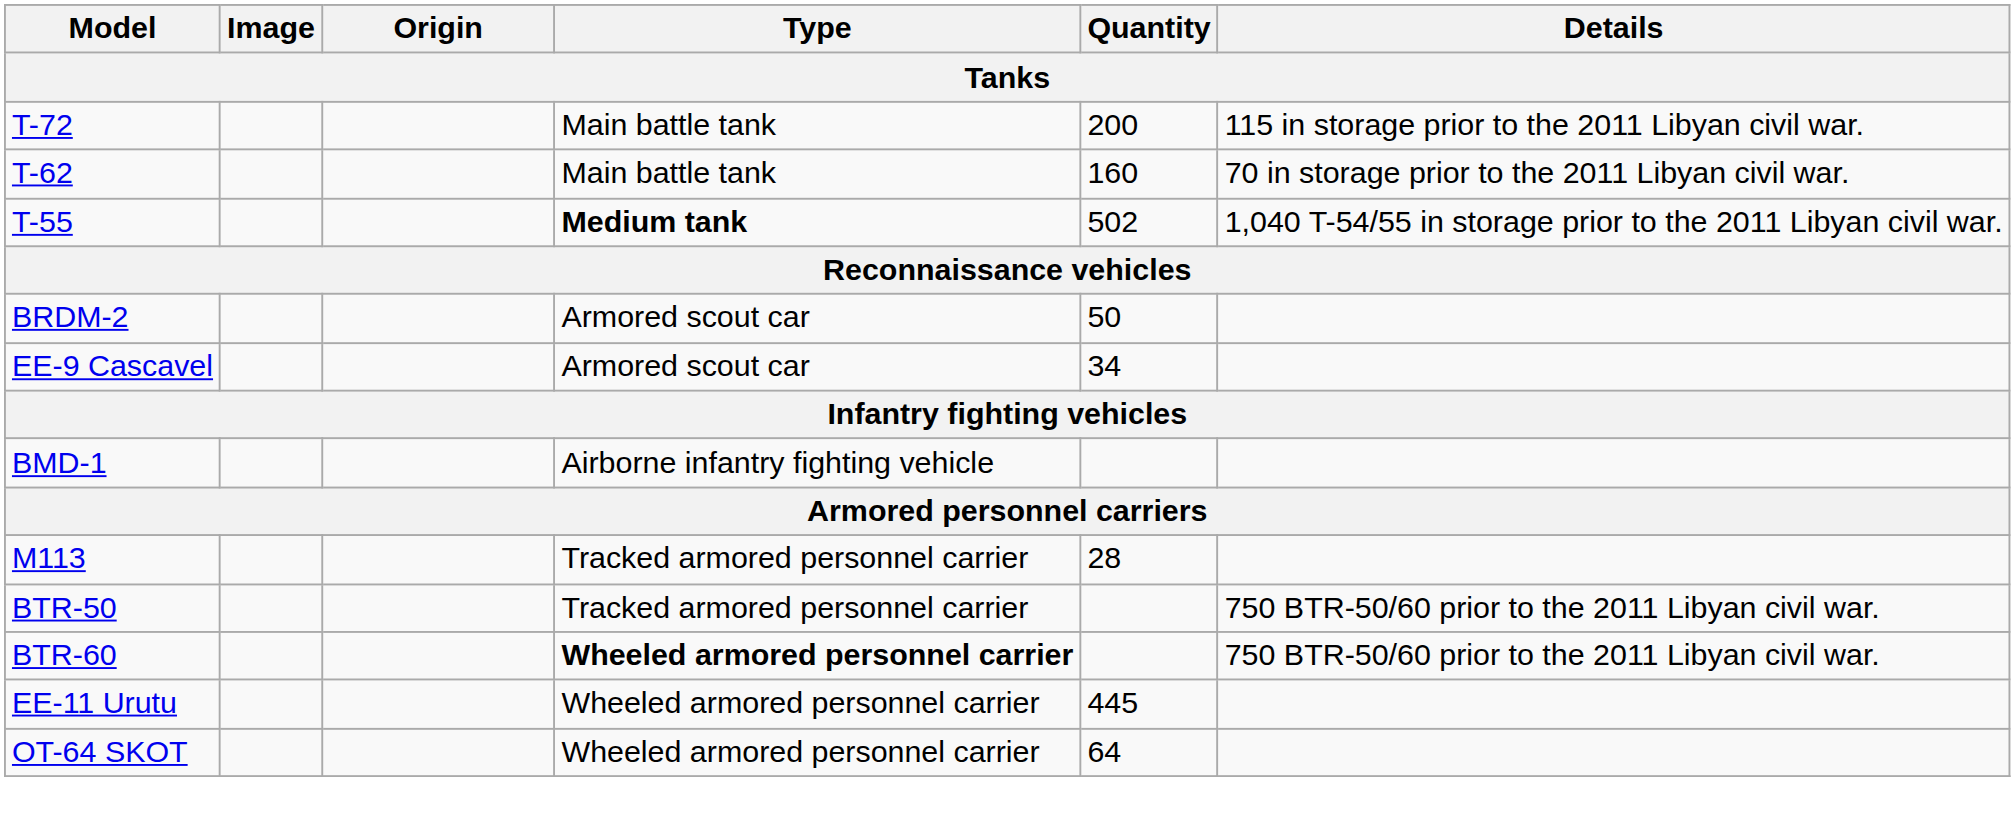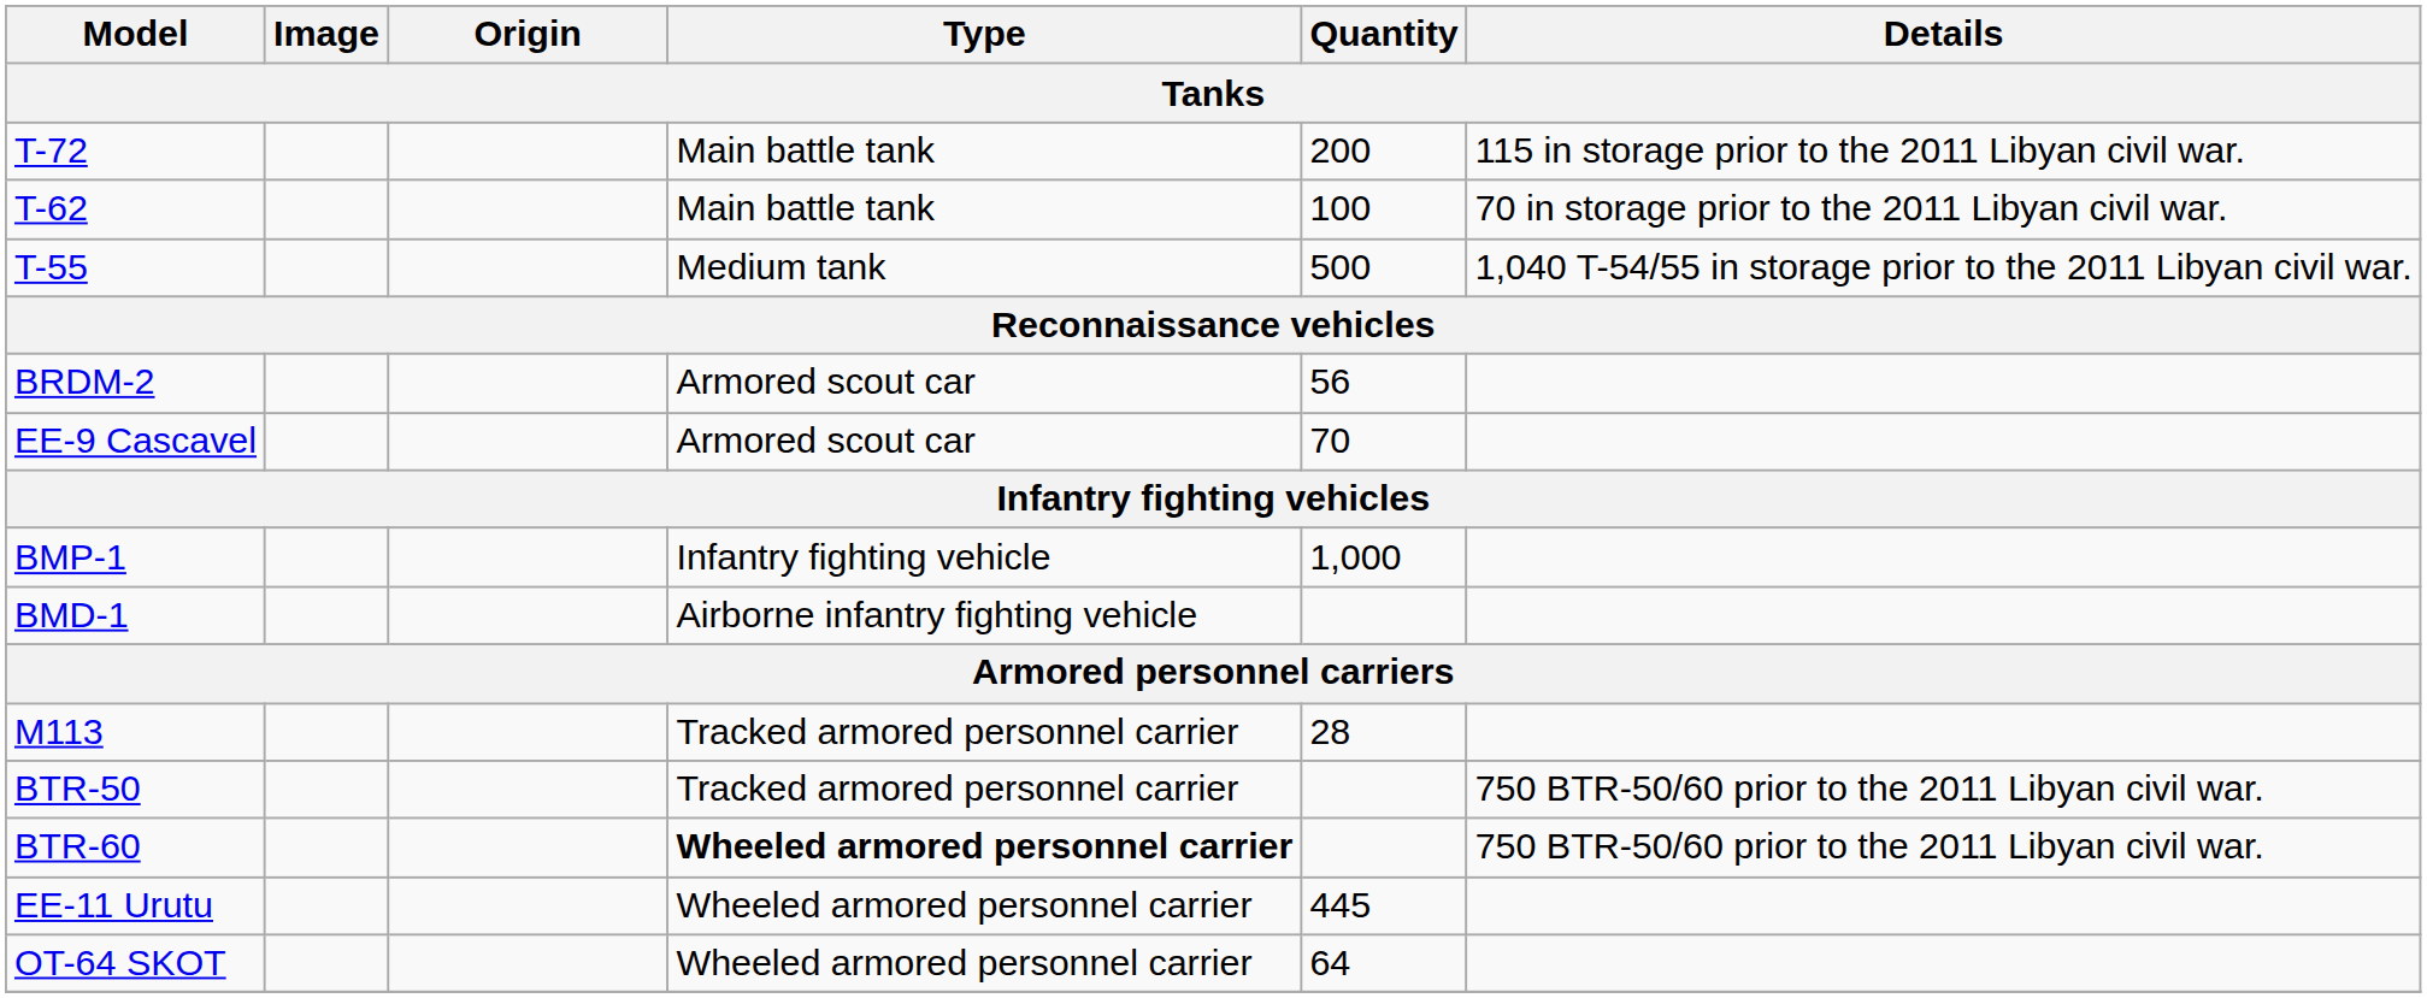T-62 | Quantity: 160 -> 100
T-55 | Type: bold -> normal
T-55 | Quantity: 502 -> 500
BRDM-2 | Quantity: 50 -> 56
EE-9 Cascavel | Quantity: 34 -> 70
+ row: BMP-1 | Infantry fighting vehicle | 1,000
